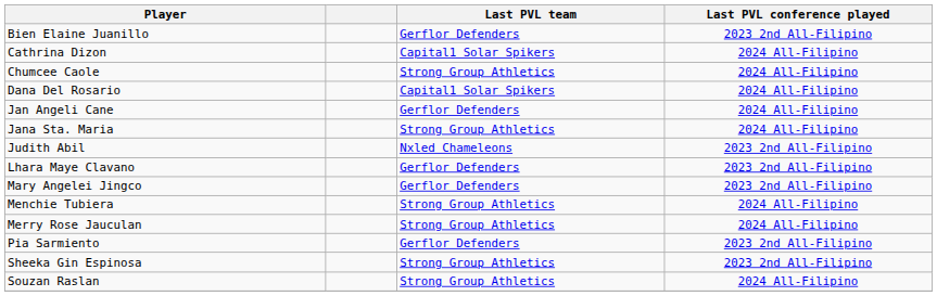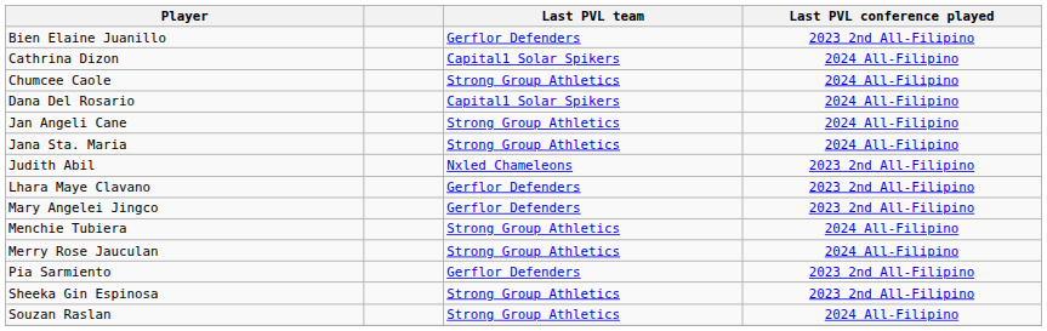Jan Angeli Cane | Last PVL team: Gerflor Defenders -> Strong Group Athletics
